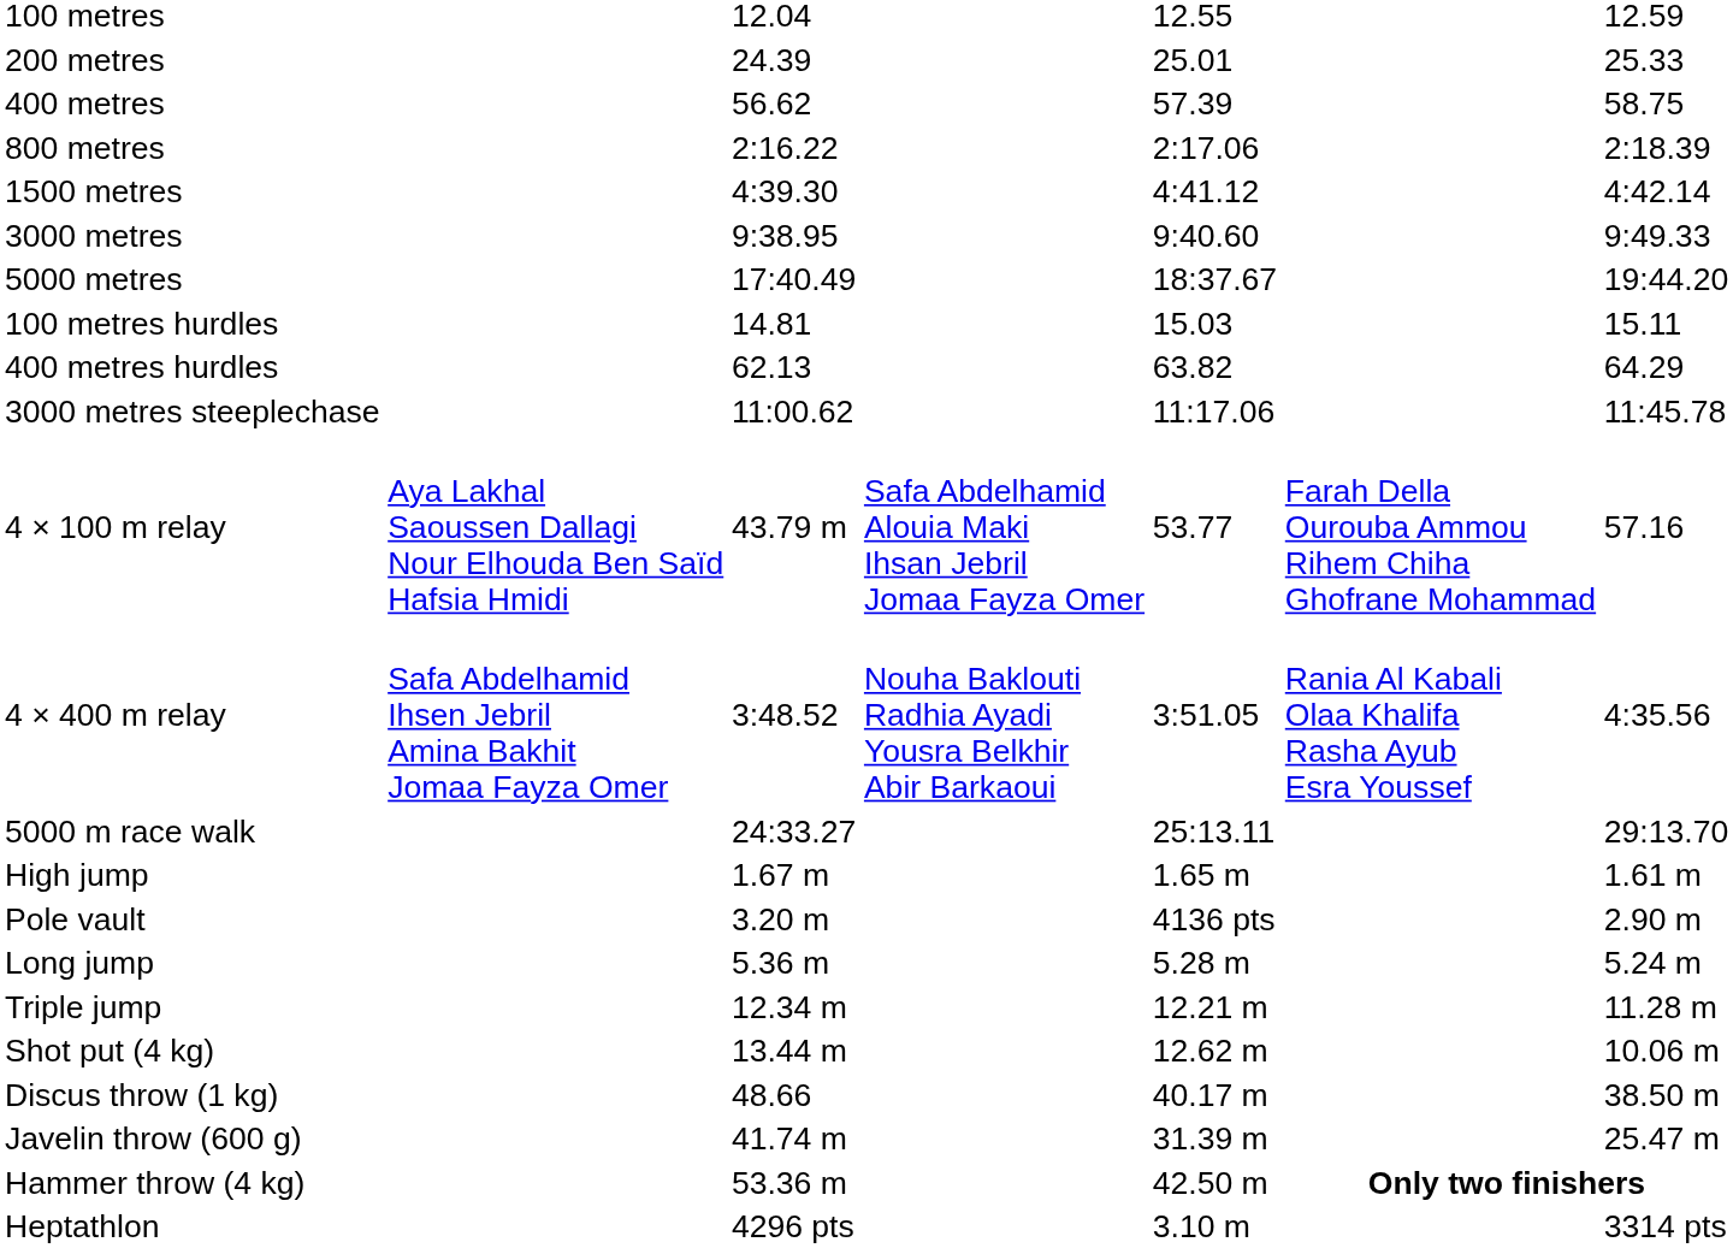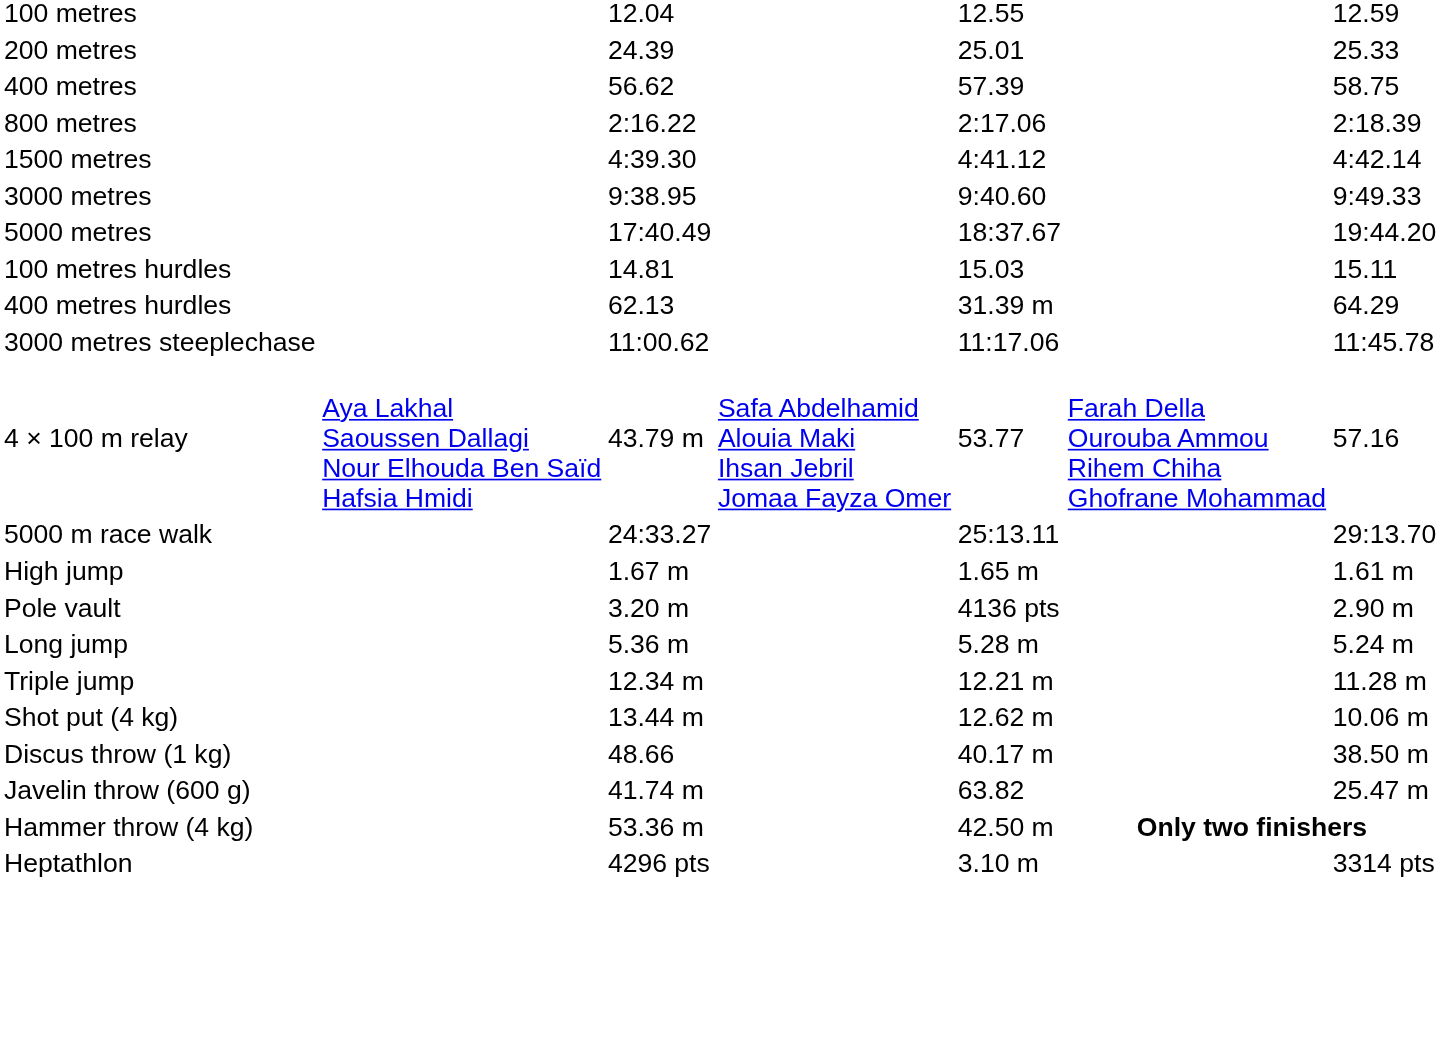400 metres hurdles | column 5: 63.82 -> 31.39 m
- row: 4 × 400 m relay | Safa Abdelhamid Ihsen Jebril Amina Bakhit Jomaa Fayza Omer | 3:48.52 | Nouha Baklouti Radhia Ayadi Yousra Belkhir Abir Barkaoui | 3:51.05 | Rania Al Kabali Olaa Khalifa Rasha Ayub Esra Youssef | 4:35.56
Javelin throw (600 g) | column 5: 31.39 m -> 63.82
